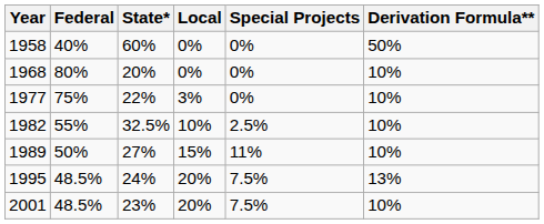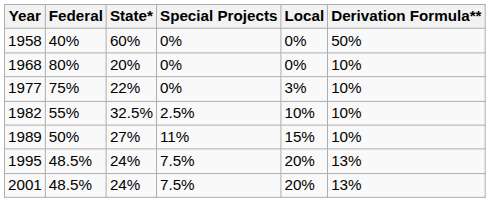columns swapped: Local <-> Special Projects
2001 | State*: 23% -> 24%
2001 | Derivation Formula**: 10% -> 13%
